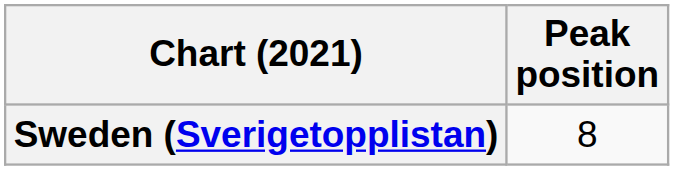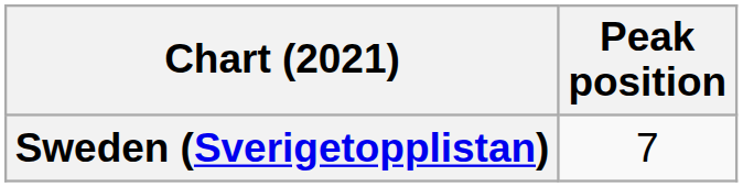Sweden (Sverigetopplistan) | Peak position: 8 -> 7
